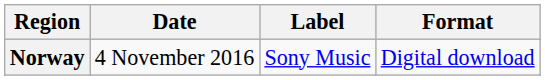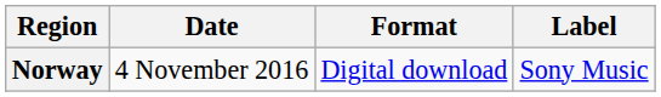columns swapped: Format <-> Label
